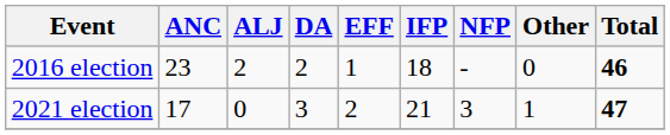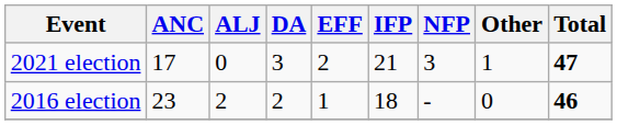rows swapped: 2016 election <-> 2021 election
